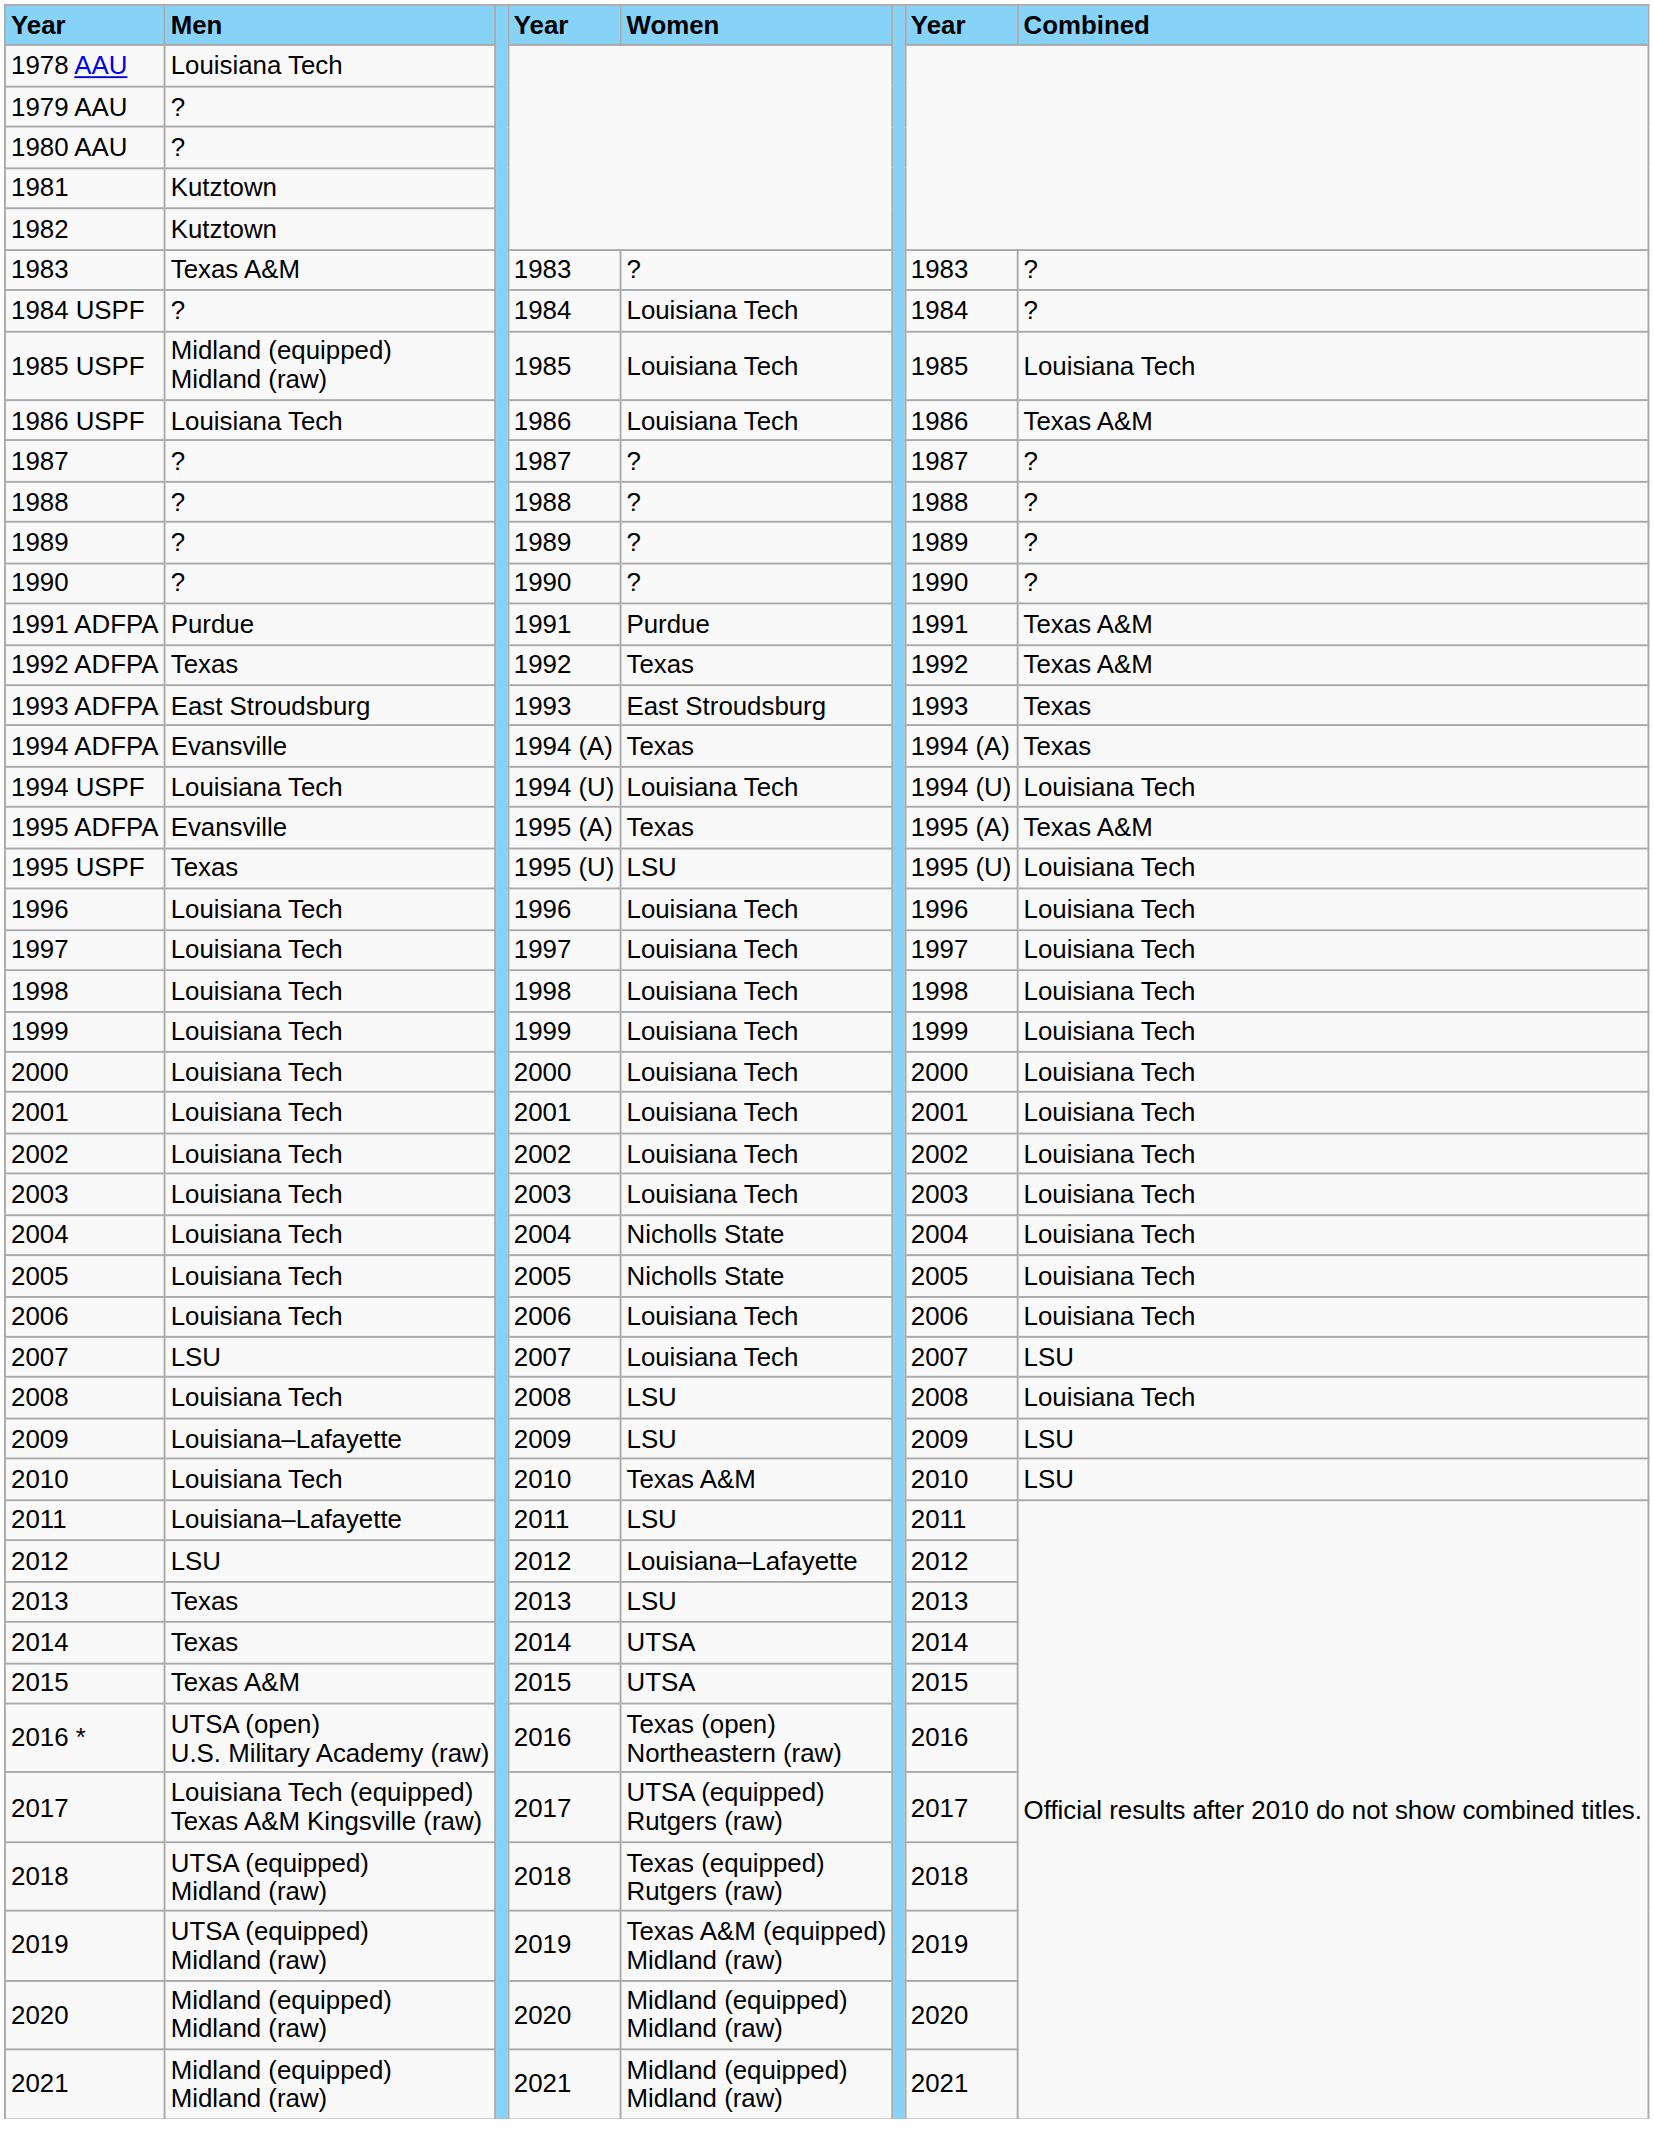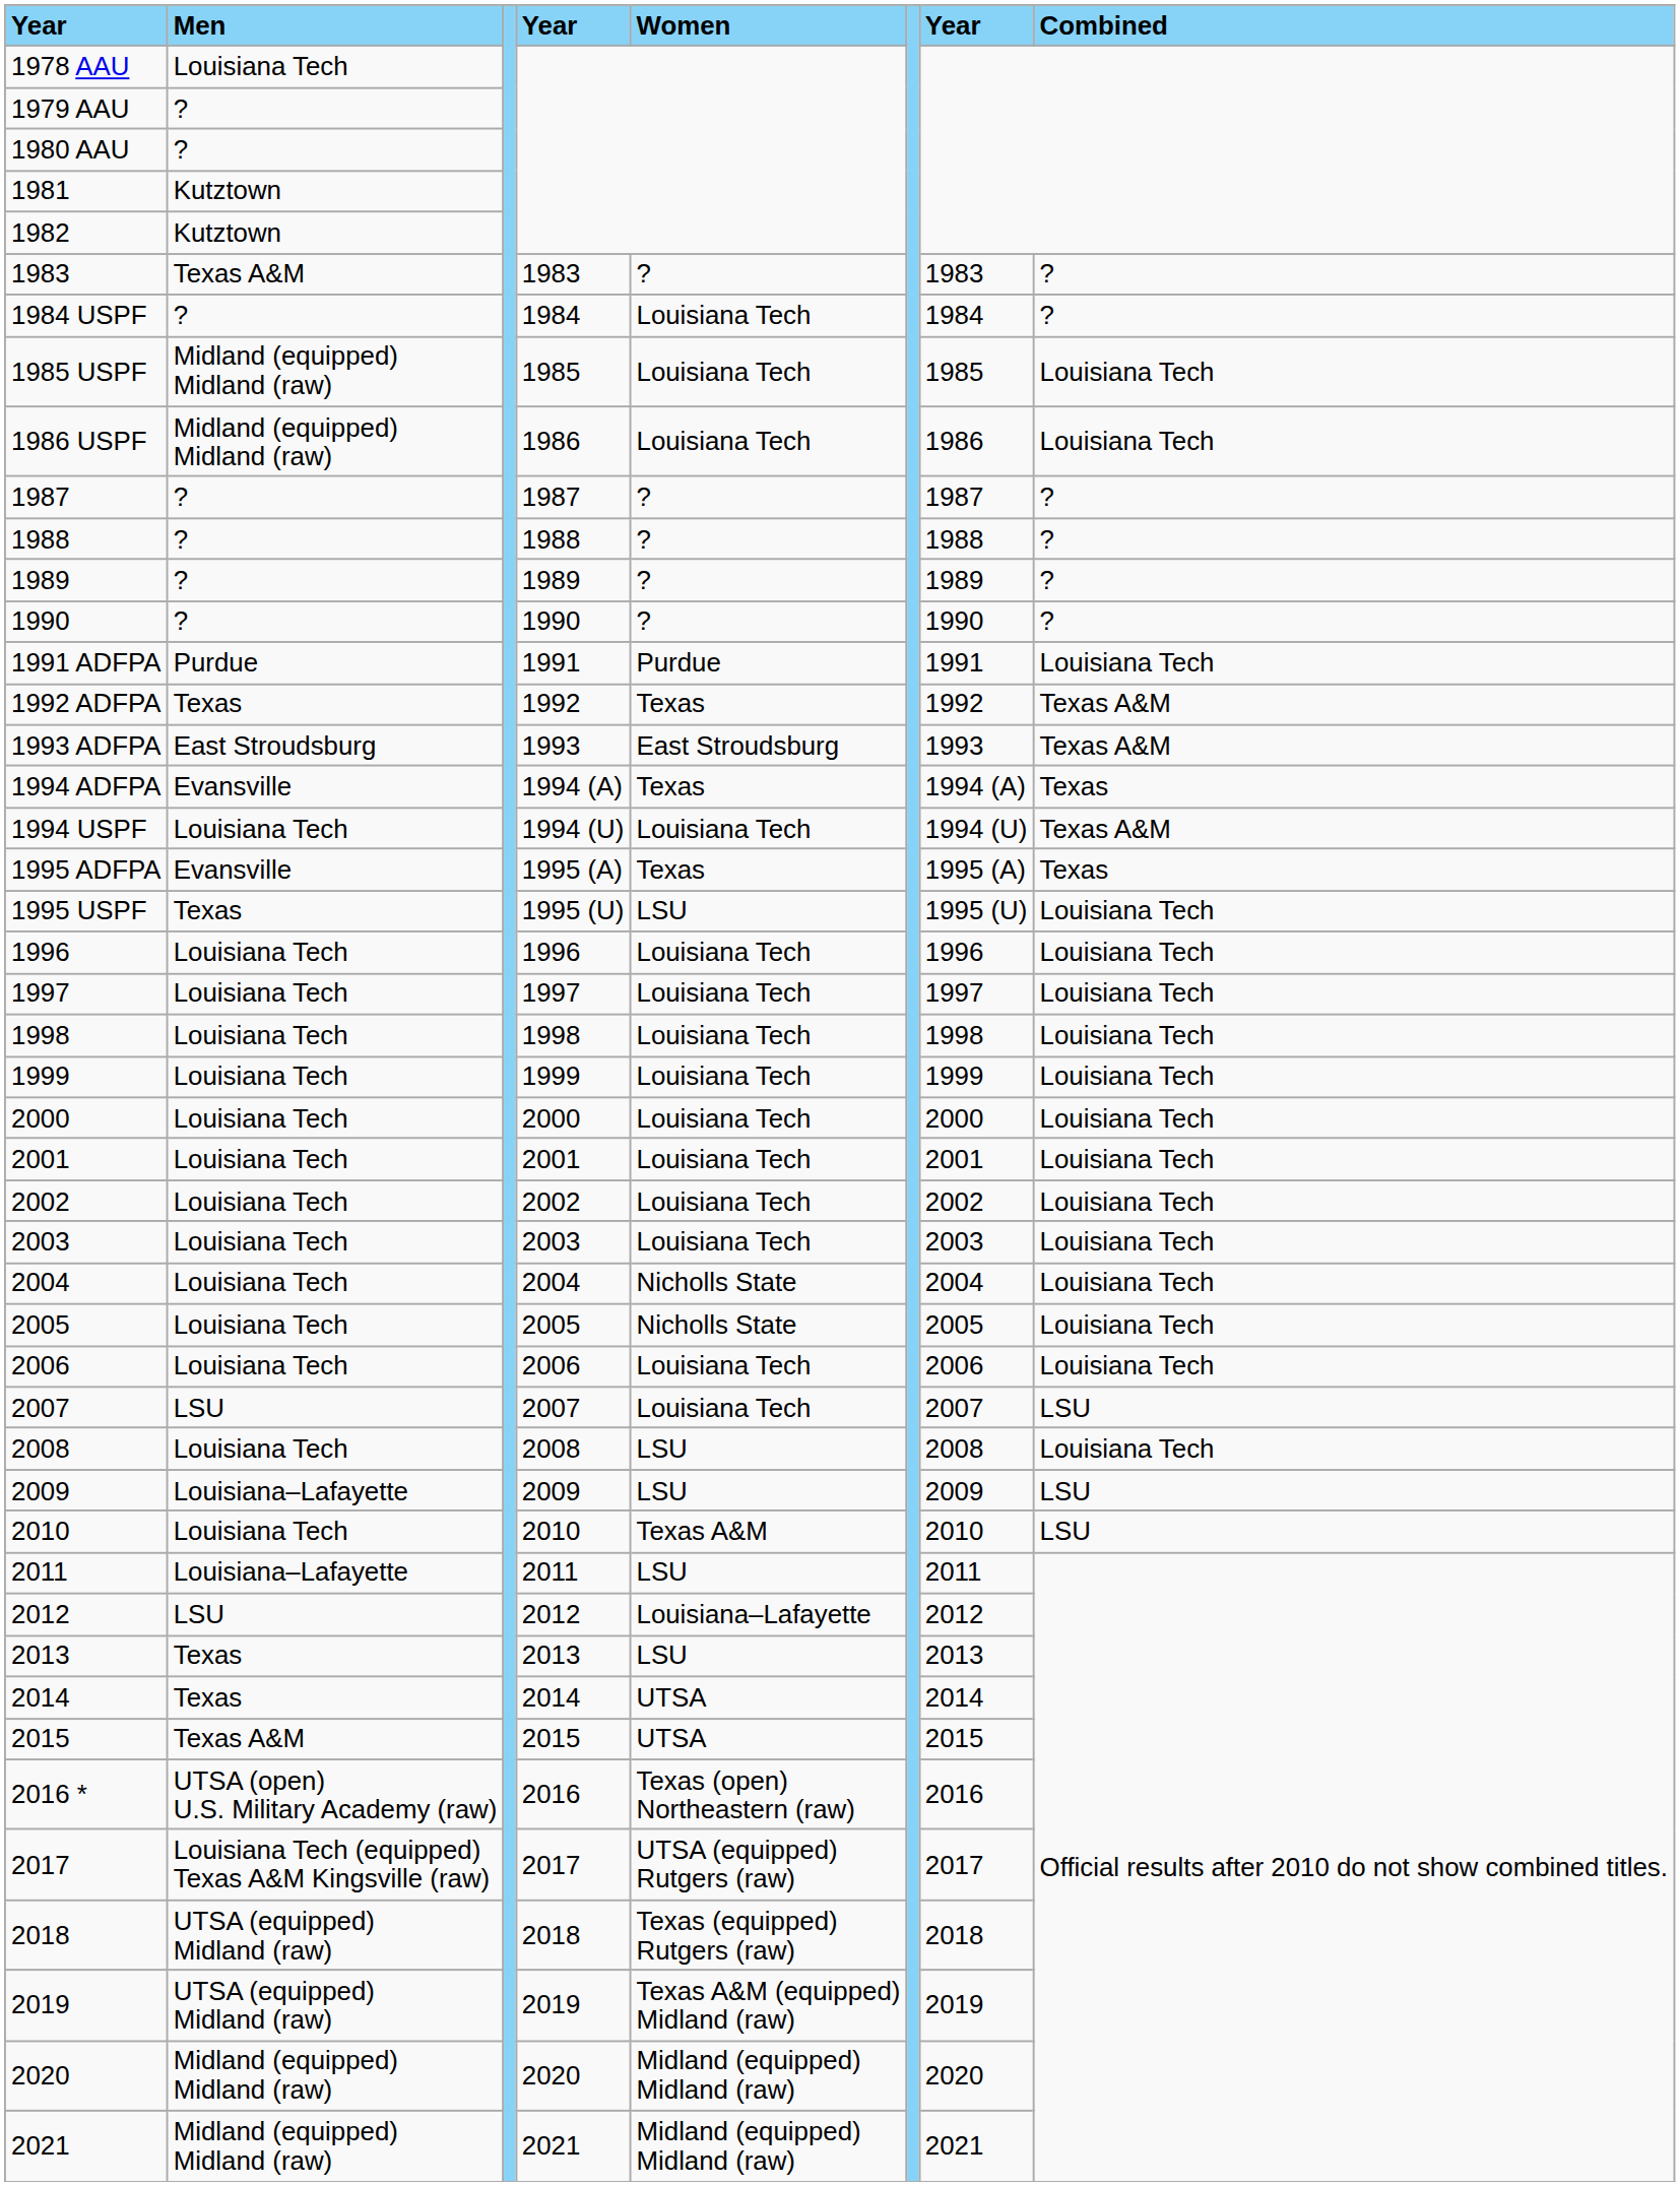1986 USPF | Men: Louisiana Tech -> Midland (equipped) Midland (raw)
1986 USPF | Combined: Texas A&M -> Louisiana Tech
1991 ADFPA | Combined: Texas A&M -> Louisiana Tech
1993 ADFPA | Combined: Texas -> Texas A&M
1994 USPF | Combined: Louisiana Tech -> Texas A&M
1995 ADFPA | Combined: Texas A&M -> Texas
